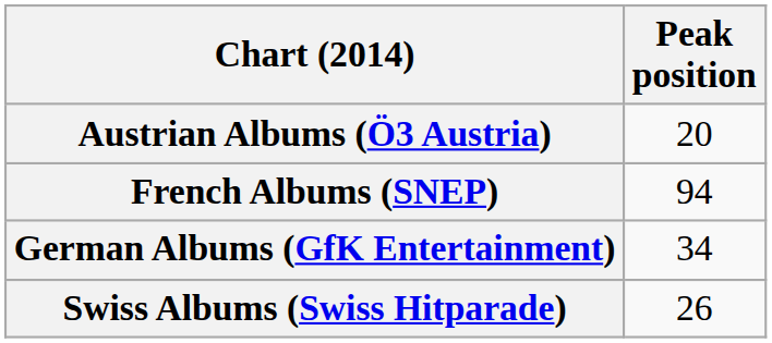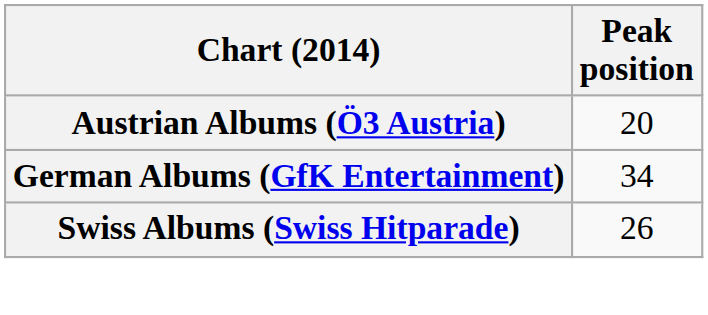- row: French Albums (SNEP) | 94
